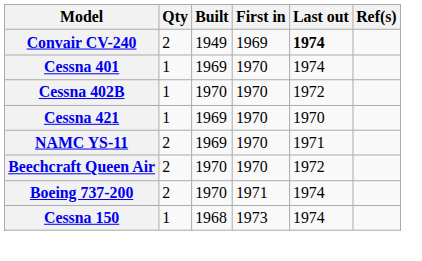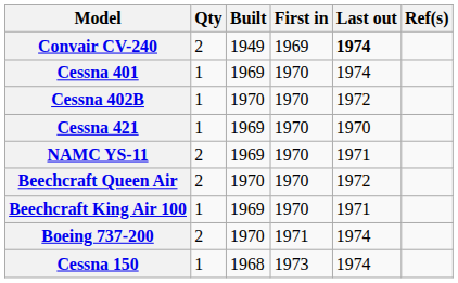+ row: Beechcraft King Air 100 | 1 | 1969 | 1970 | 1971
